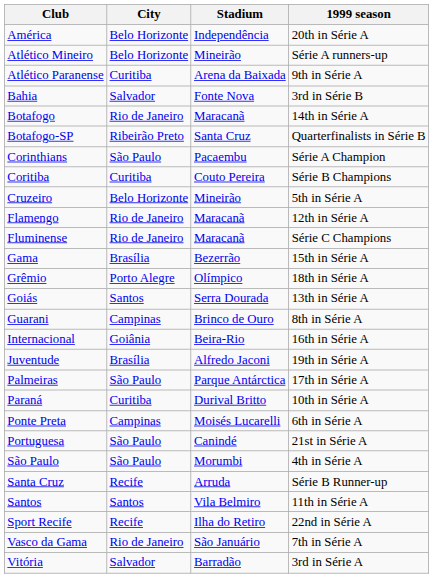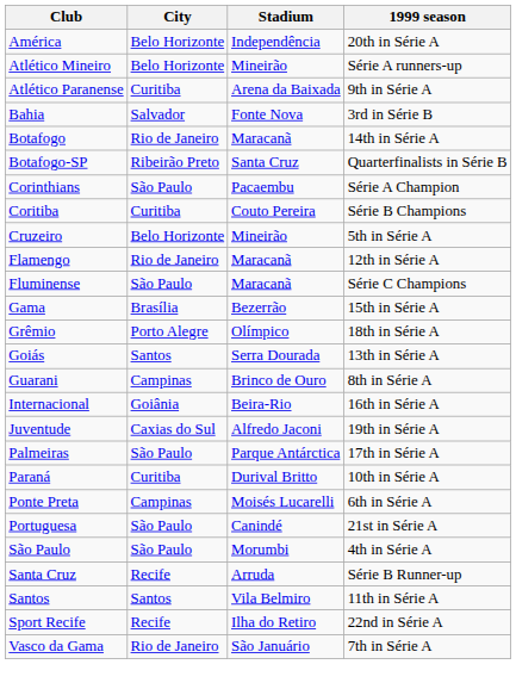Fluminense | City: Rio de Janeiro -> São Paulo
Juventude | City: Brasília -> Caxias do Sul
- row: Vitória | Salvador | Barradão | 3rd in Série A
